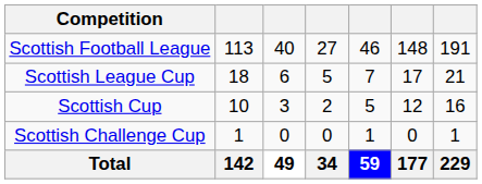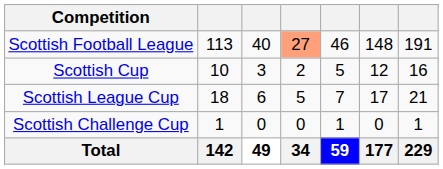Scottish Football League | column 4: no background -> lightsalmon background
rows swapped: Scottish Cup <-> Scottish League Cup
